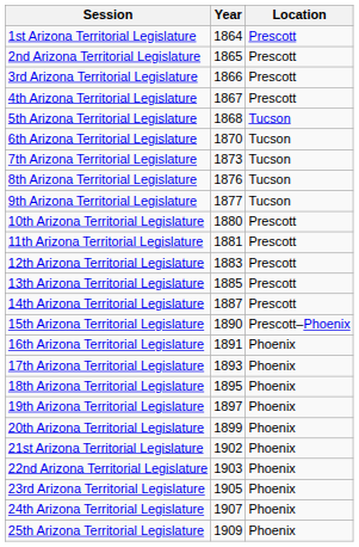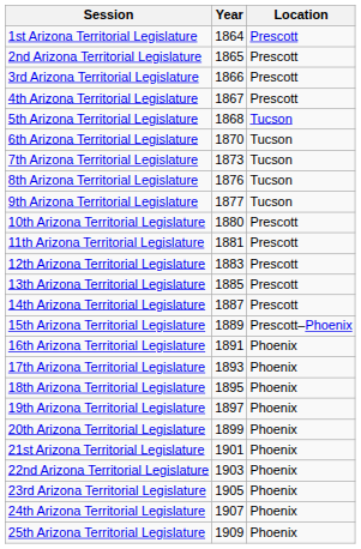15th Arizona Territorial Legislature | Year: 1890 -> 1889
21st Arizona Territorial Legislature | Year: 1902 -> 1901
